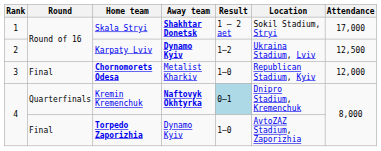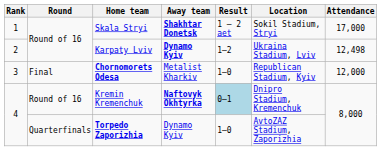Karpaty Lviv | Attendance: 12,500 -> 12,498
Kremin Kremenchuk | Round: Quarterfinals -> Round of 16
Torpedo Zaporizhia | Round: Final -> Quarterfinals
